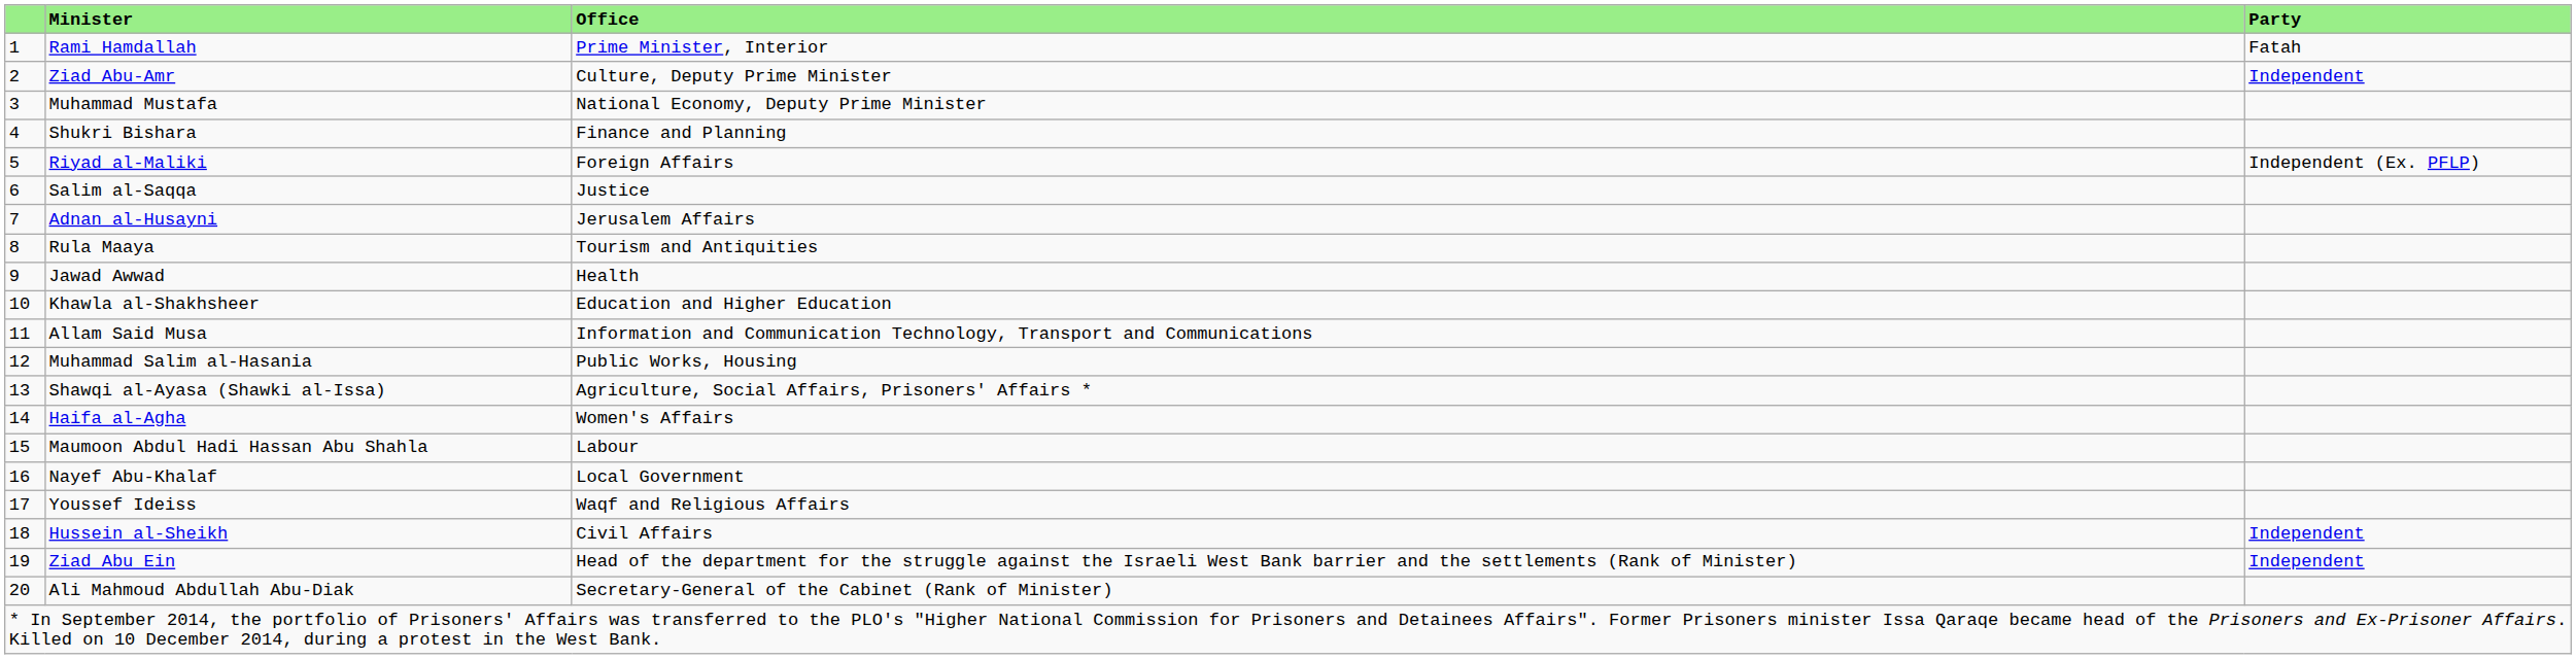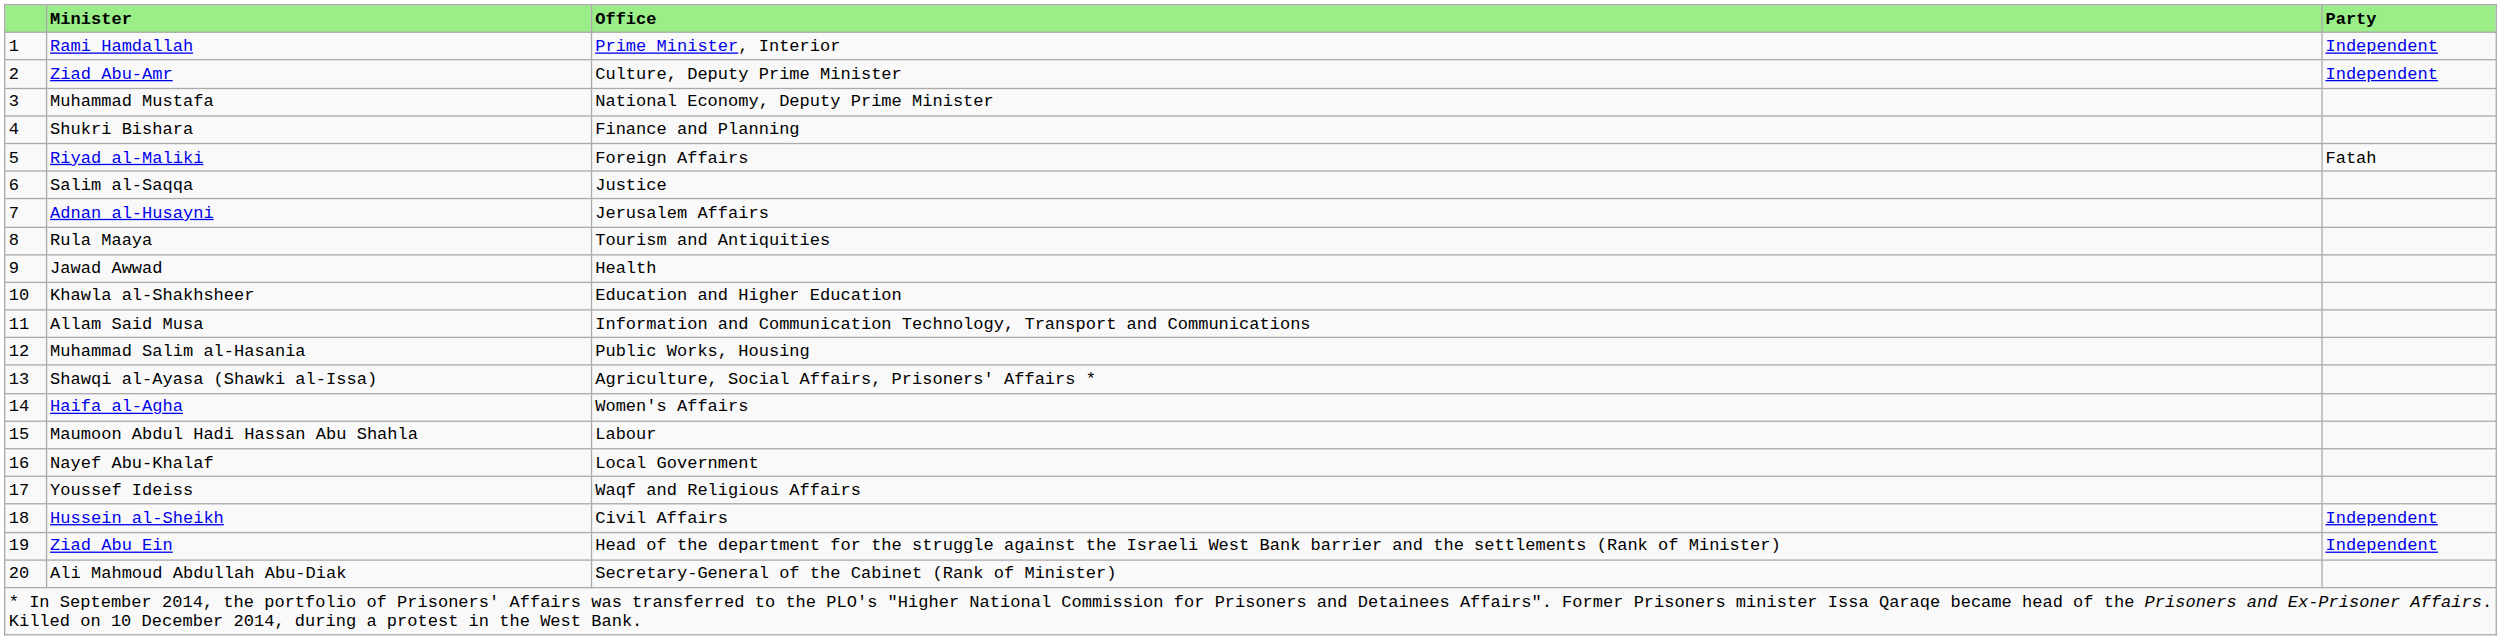Rami Hamdallah | Party: Fatah -> Independent
Riyad al-Maliki | Party: Independent (Ex. PFLP) -> Fatah
